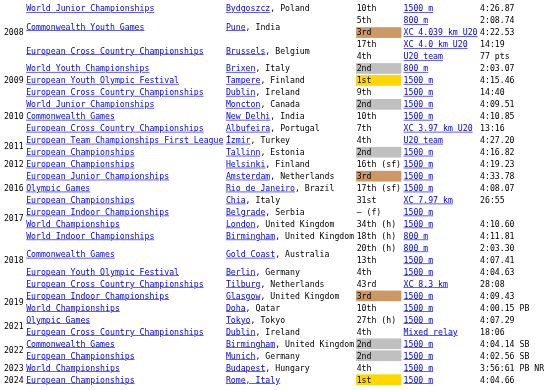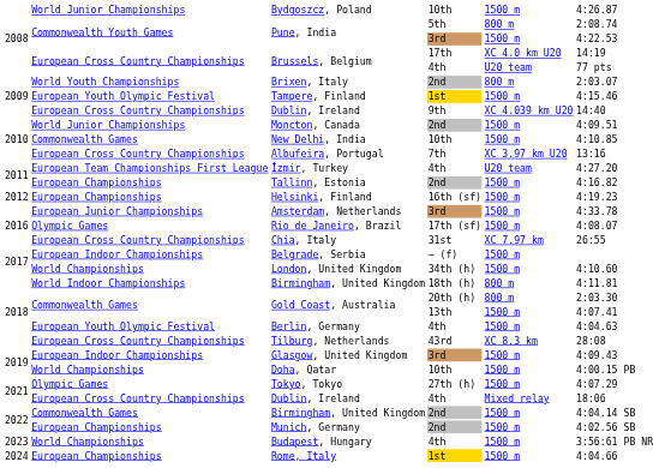Pune, India / 3rd | column 5: XC 4.039 km U20 -> 1500 m
Dublin, Ireland / 9th | column 5: 1500 m -> XC 4.039 km U20
Chia, Italy | column 2: European Championships -> European Cross Country Championships
